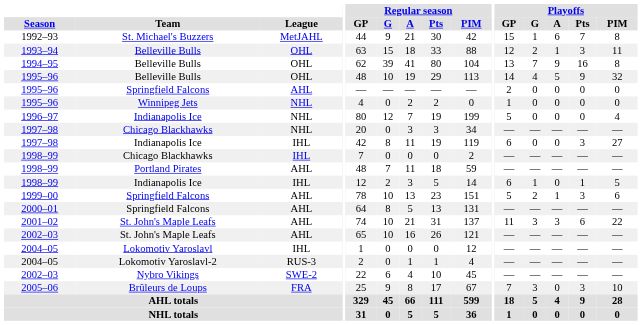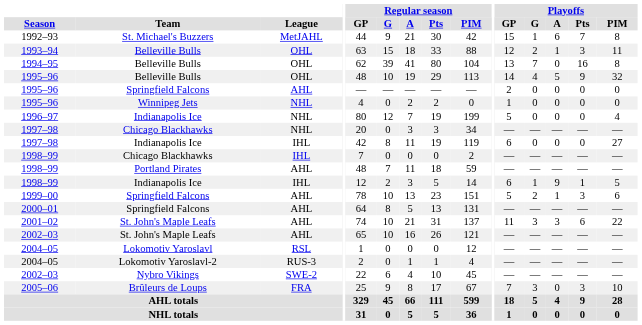1994–95 | Playoffs / A: 9 -> 0
1997–98 / Indianapolis Ice | Playoffs / Pts: 3 -> 0
1998–99 / Indianapolis Ice | Playoffs / A: 0 -> 9
2004–05 / Lokomotiv Yaroslavl | League: IHL -> RSL
